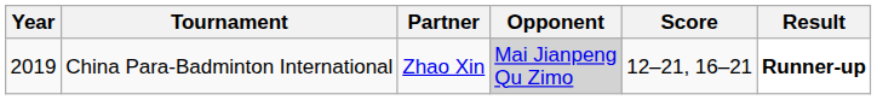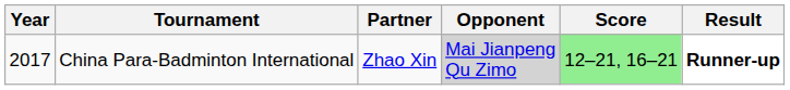China Para-Badminton International | Year: 2019 -> 2017
China Para-Badminton International | Score: no background -> lightgreen background
